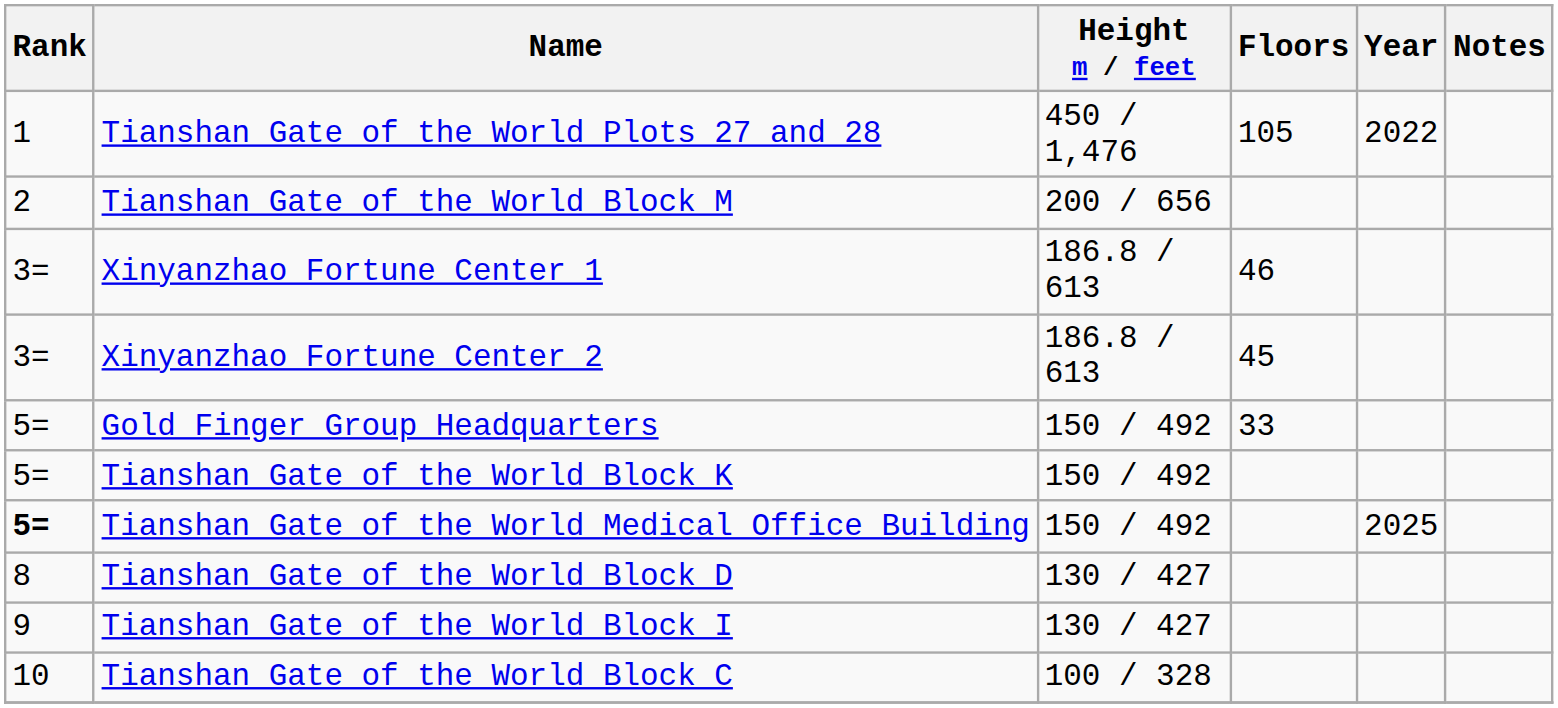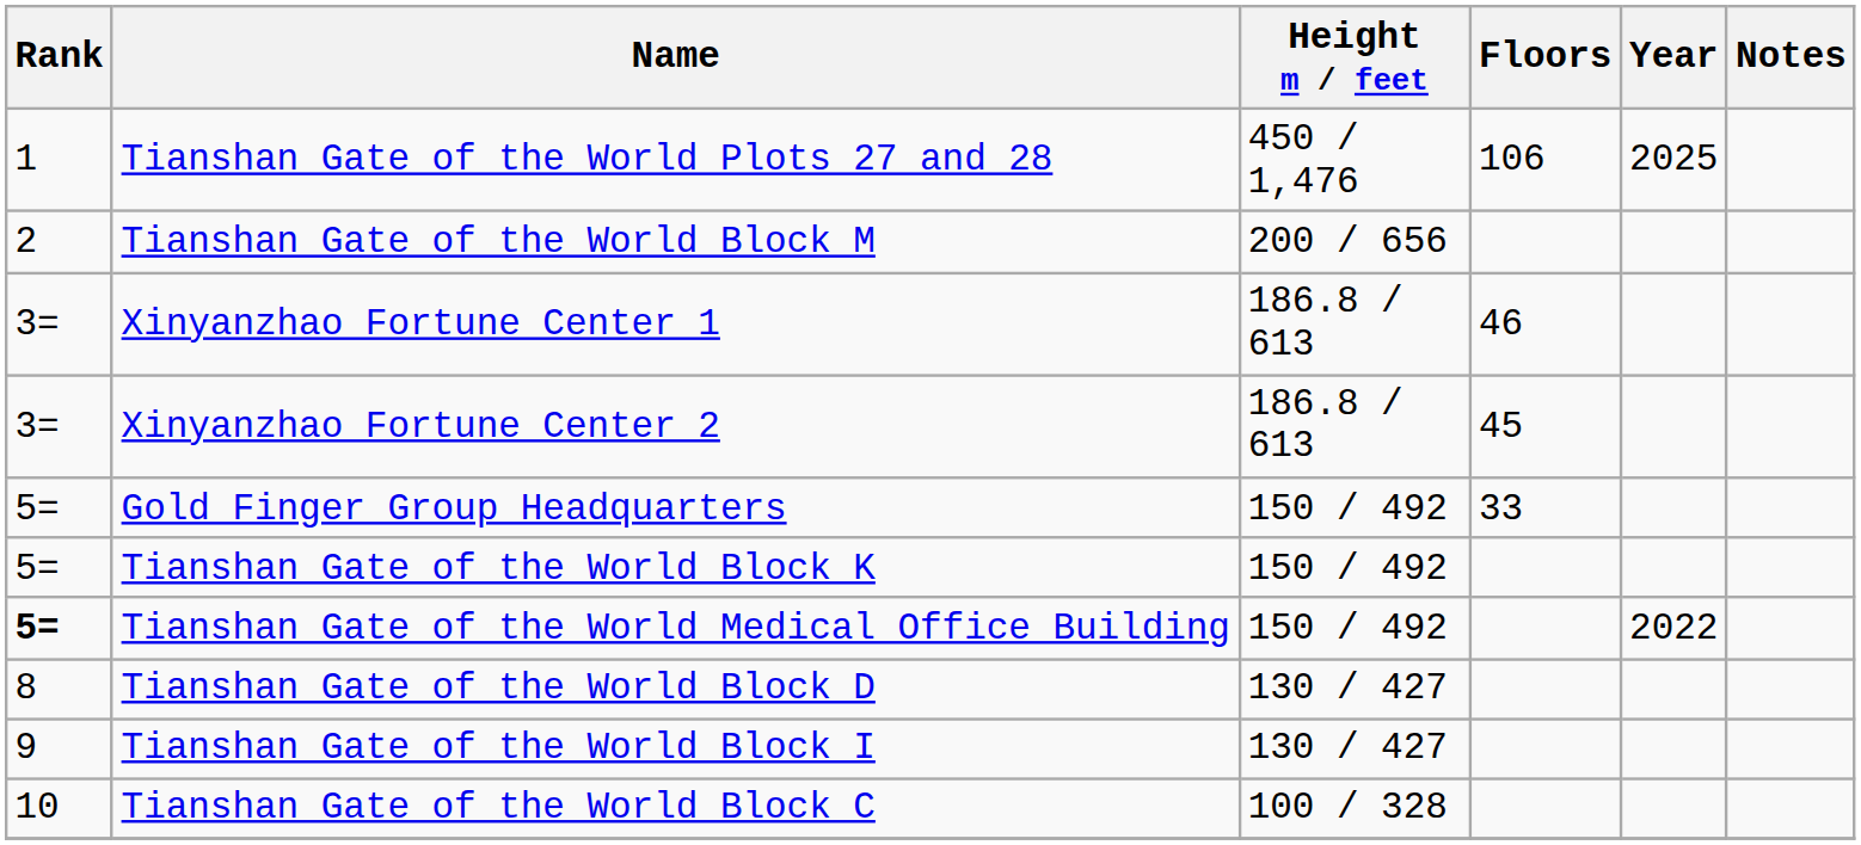Tianshan Gate of the World Plots 27 and 28 | Floors: 105 -> 106
Tianshan Gate of the World Plots 27 and 28 | Year: 2022 -> 2025
Tianshan Gate of the World Medical Office Building | Year: 2025 -> 2022
